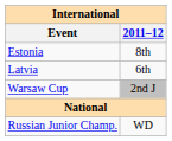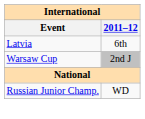- row: Estonia | 8th
